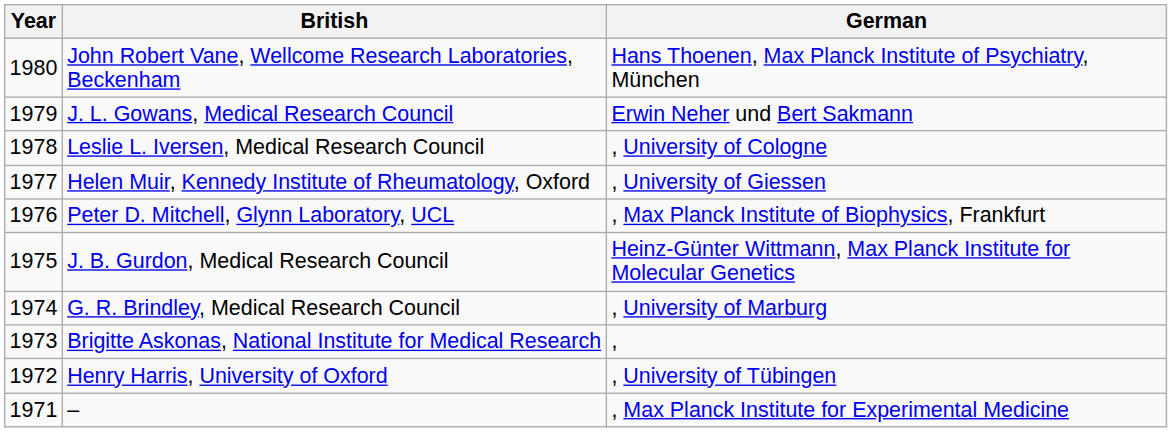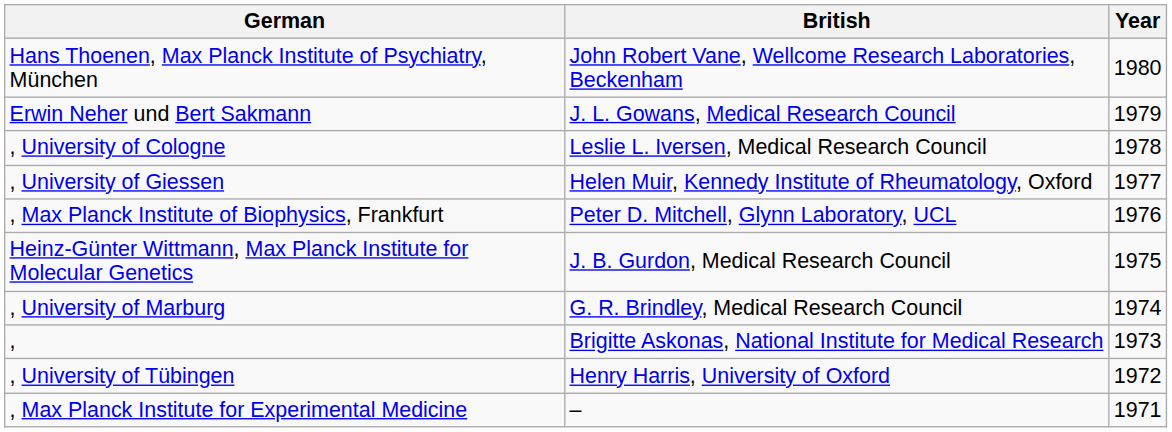columns swapped: Year <-> German
